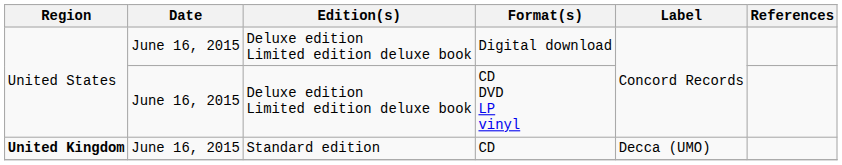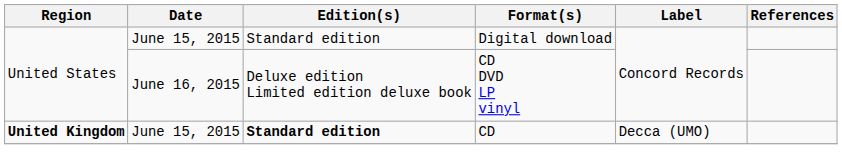Digital download | Date: June 16, 2015 -> June 15, 2015
Digital download | Edition(s): Deluxe edition Limited edition deluxe book -> Standard edition
CD | Date: June 16, 2015 -> June 15, 2015
CD | Edition(s): normal -> bold
